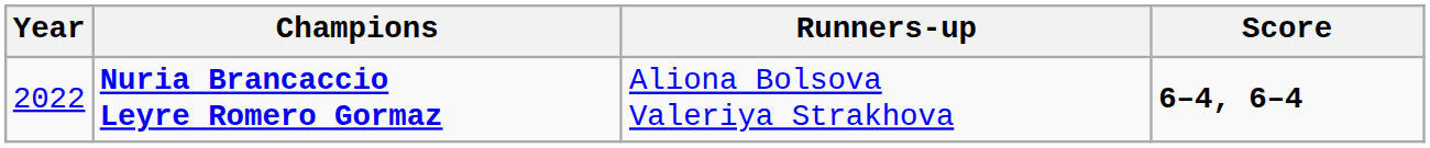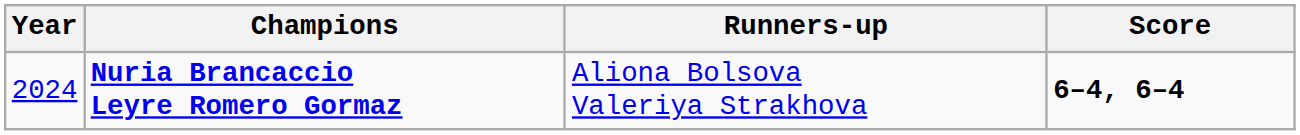Nuria Brancaccio Leyre Romero Gormaz | Year: 2022 -> 2024
